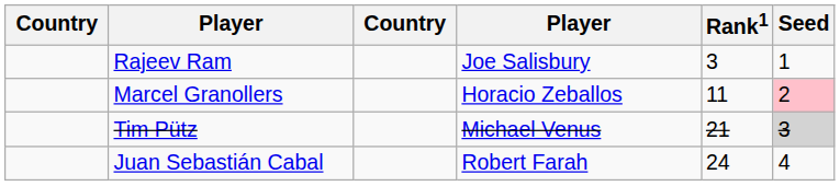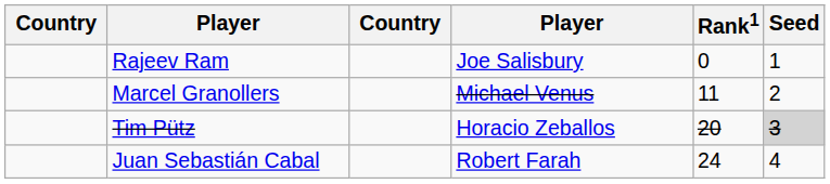Rajeev Ram | Rank1: 3 -> 0
Marcel Granollers | column 4: Horacio Zeballos -> Michael Venus
Marcel Granollers | Seed: pink background -> no background
Tim Pütz | column 4: Michael Venus -> Horacio Zeballos
Tim Pütz | Rank1: 21 -> 20
